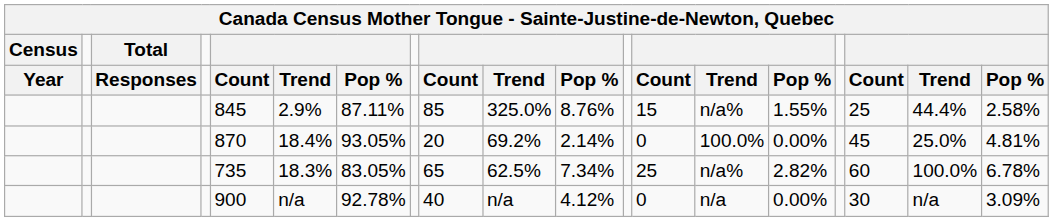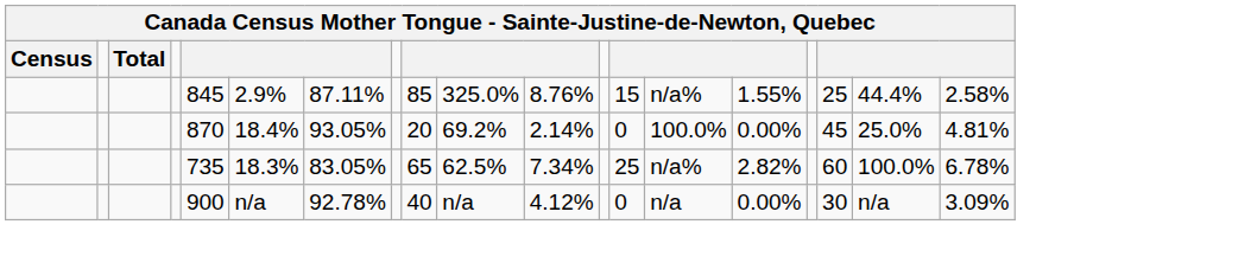- row: Year | Responses | Count | Trend | Pop % | Count | Trend | Pop % | Count | Trend | Pop % | Count | Trend | Pop %
